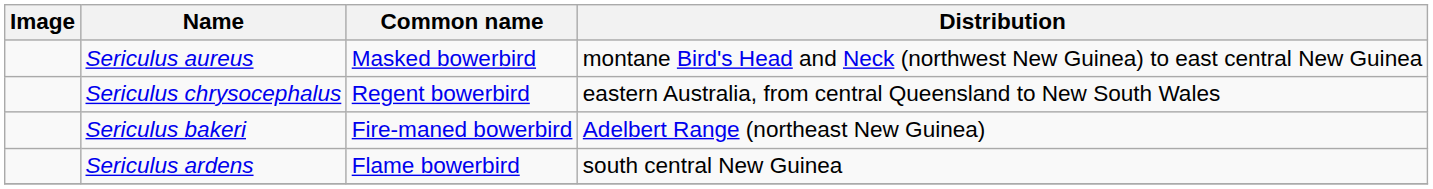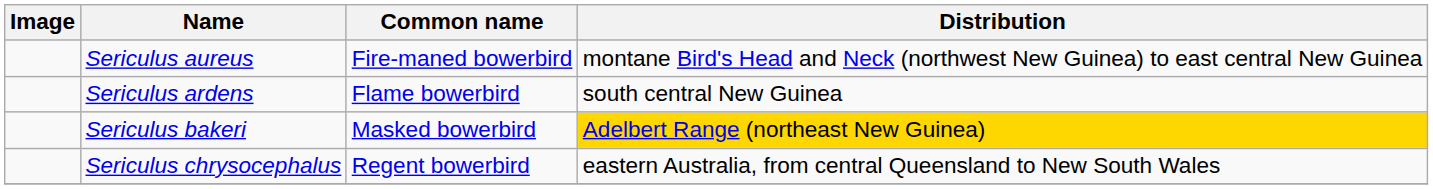Sericulus aureus | Common name: Masked bowerbird -> Fire-maned bowerbird
rows swapped: Sericulus ardens <-> Sericulus chrysocephalus
Sericulus bakeri | Common name: Fire-maned bowerbird -> Masked bowerbird
Sericulus bakeri | Distribution: no background -> gold background
